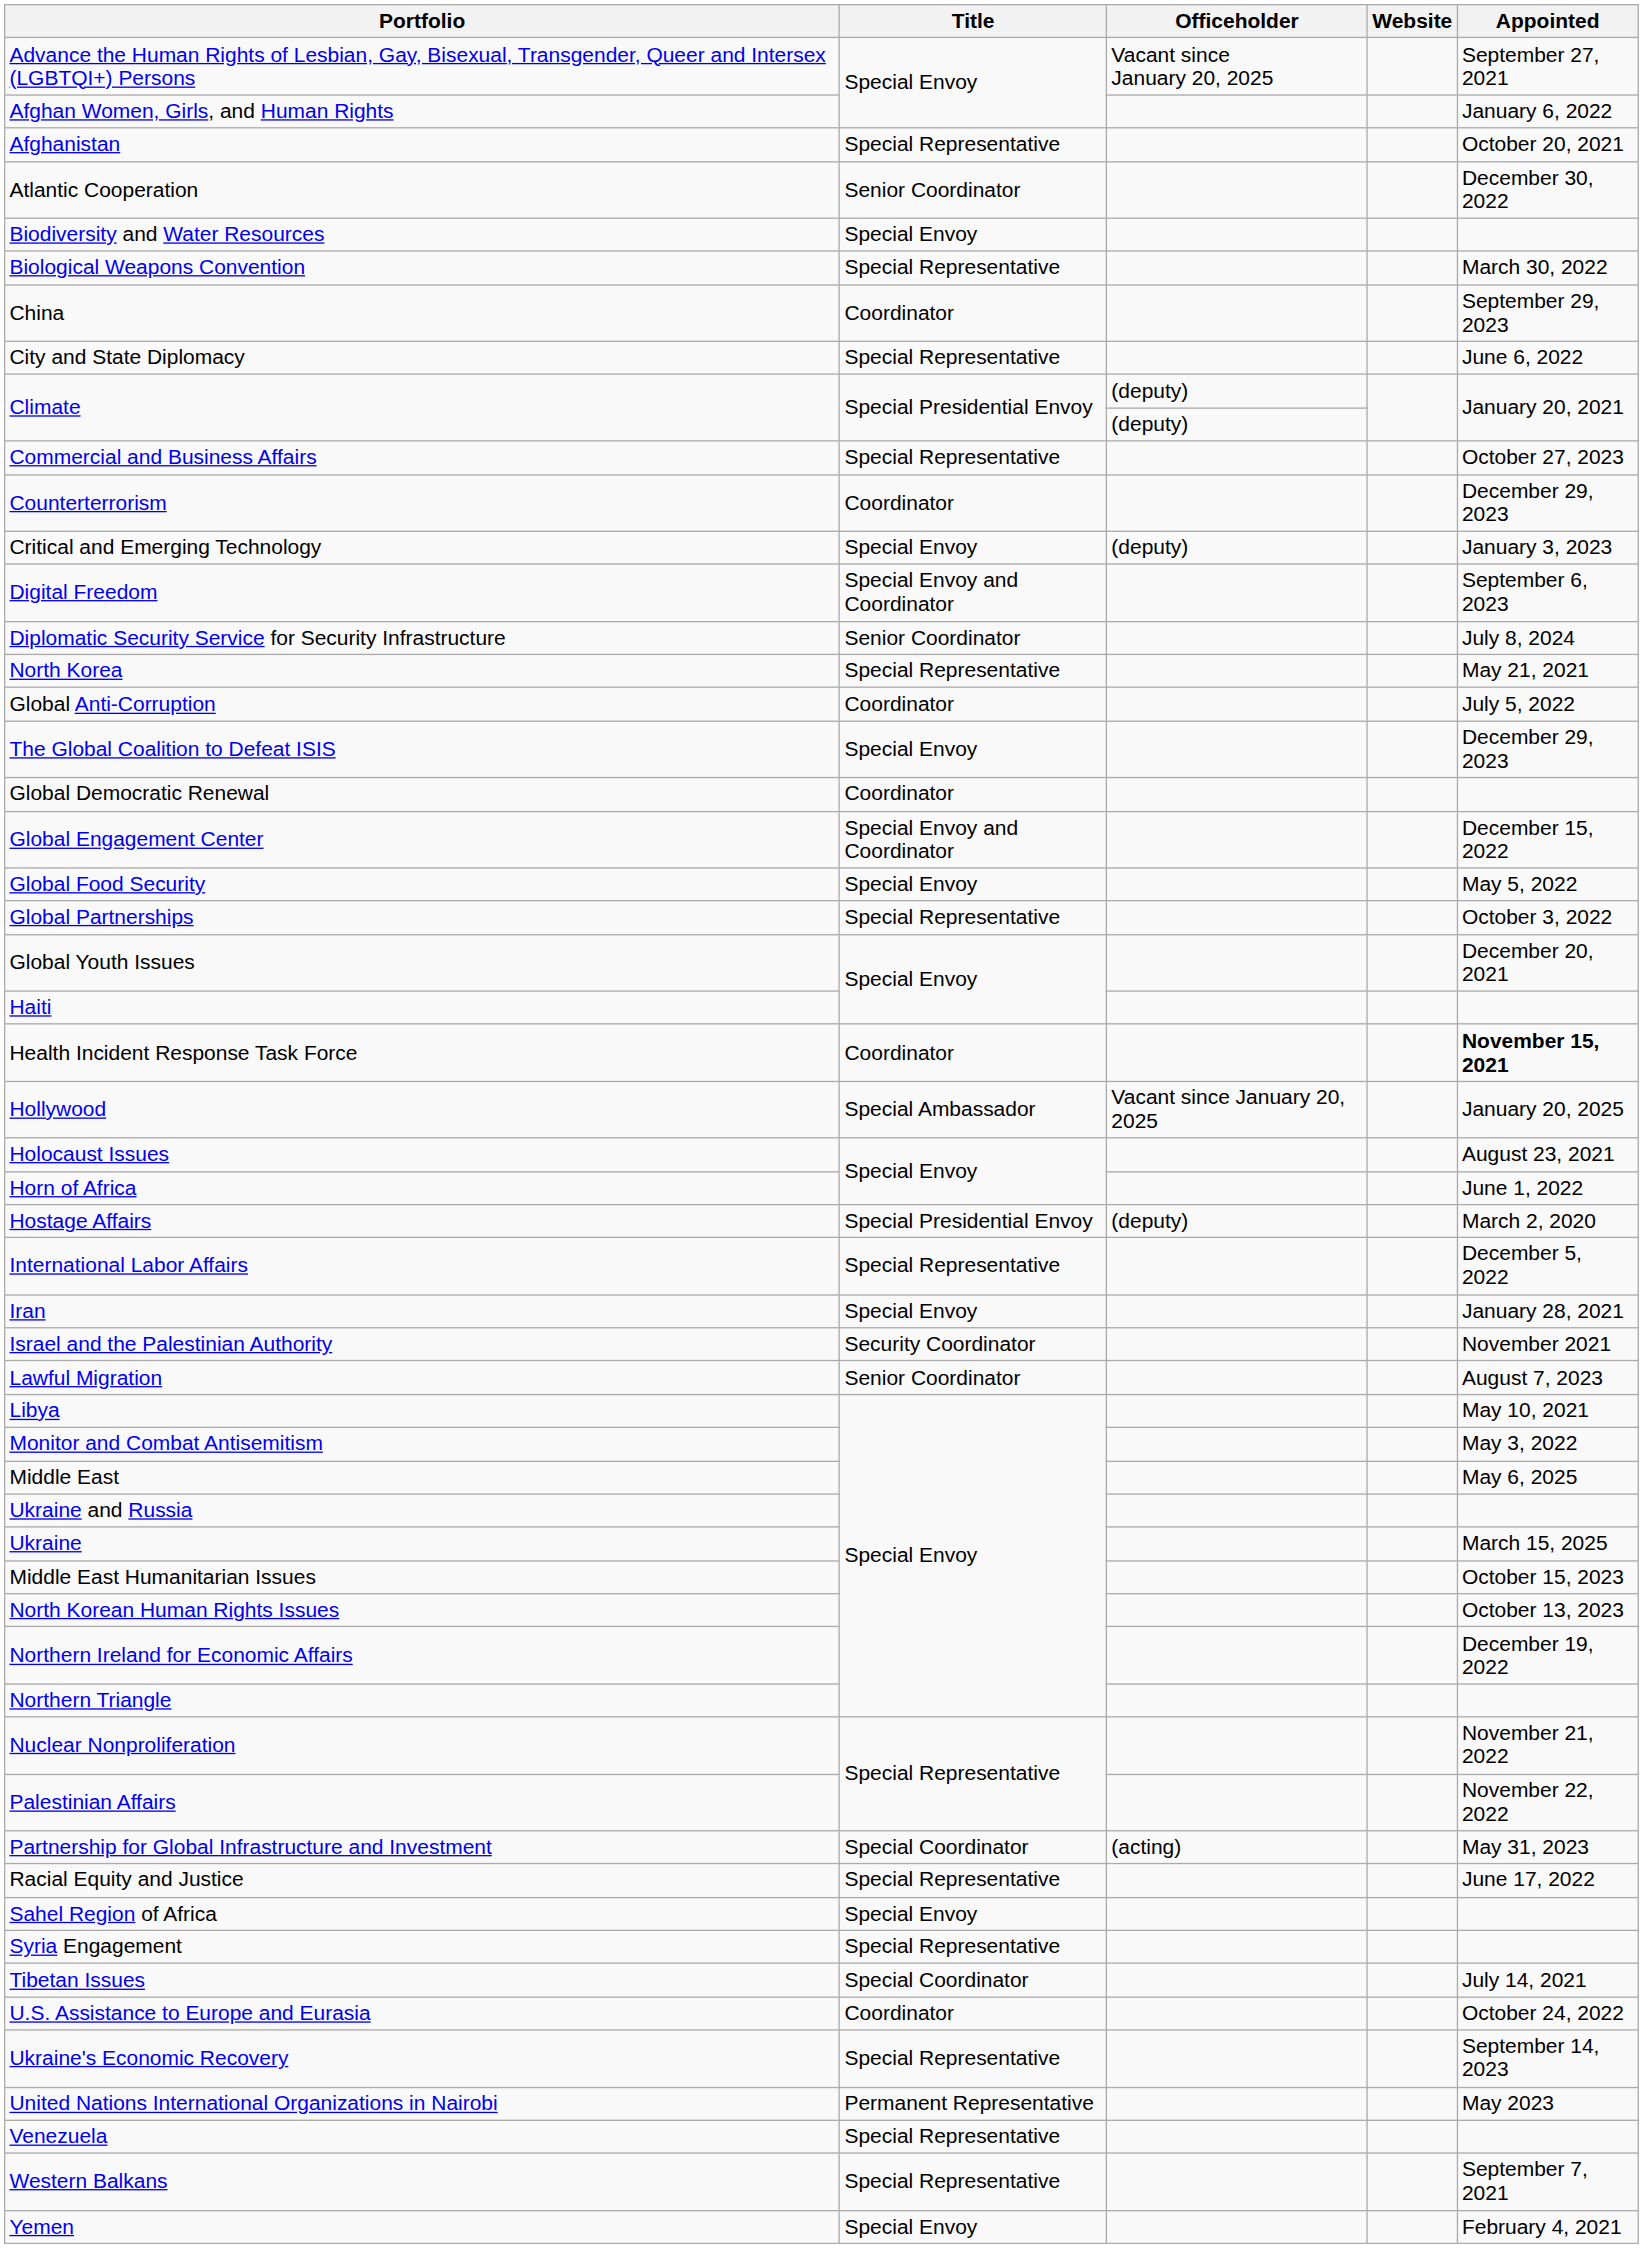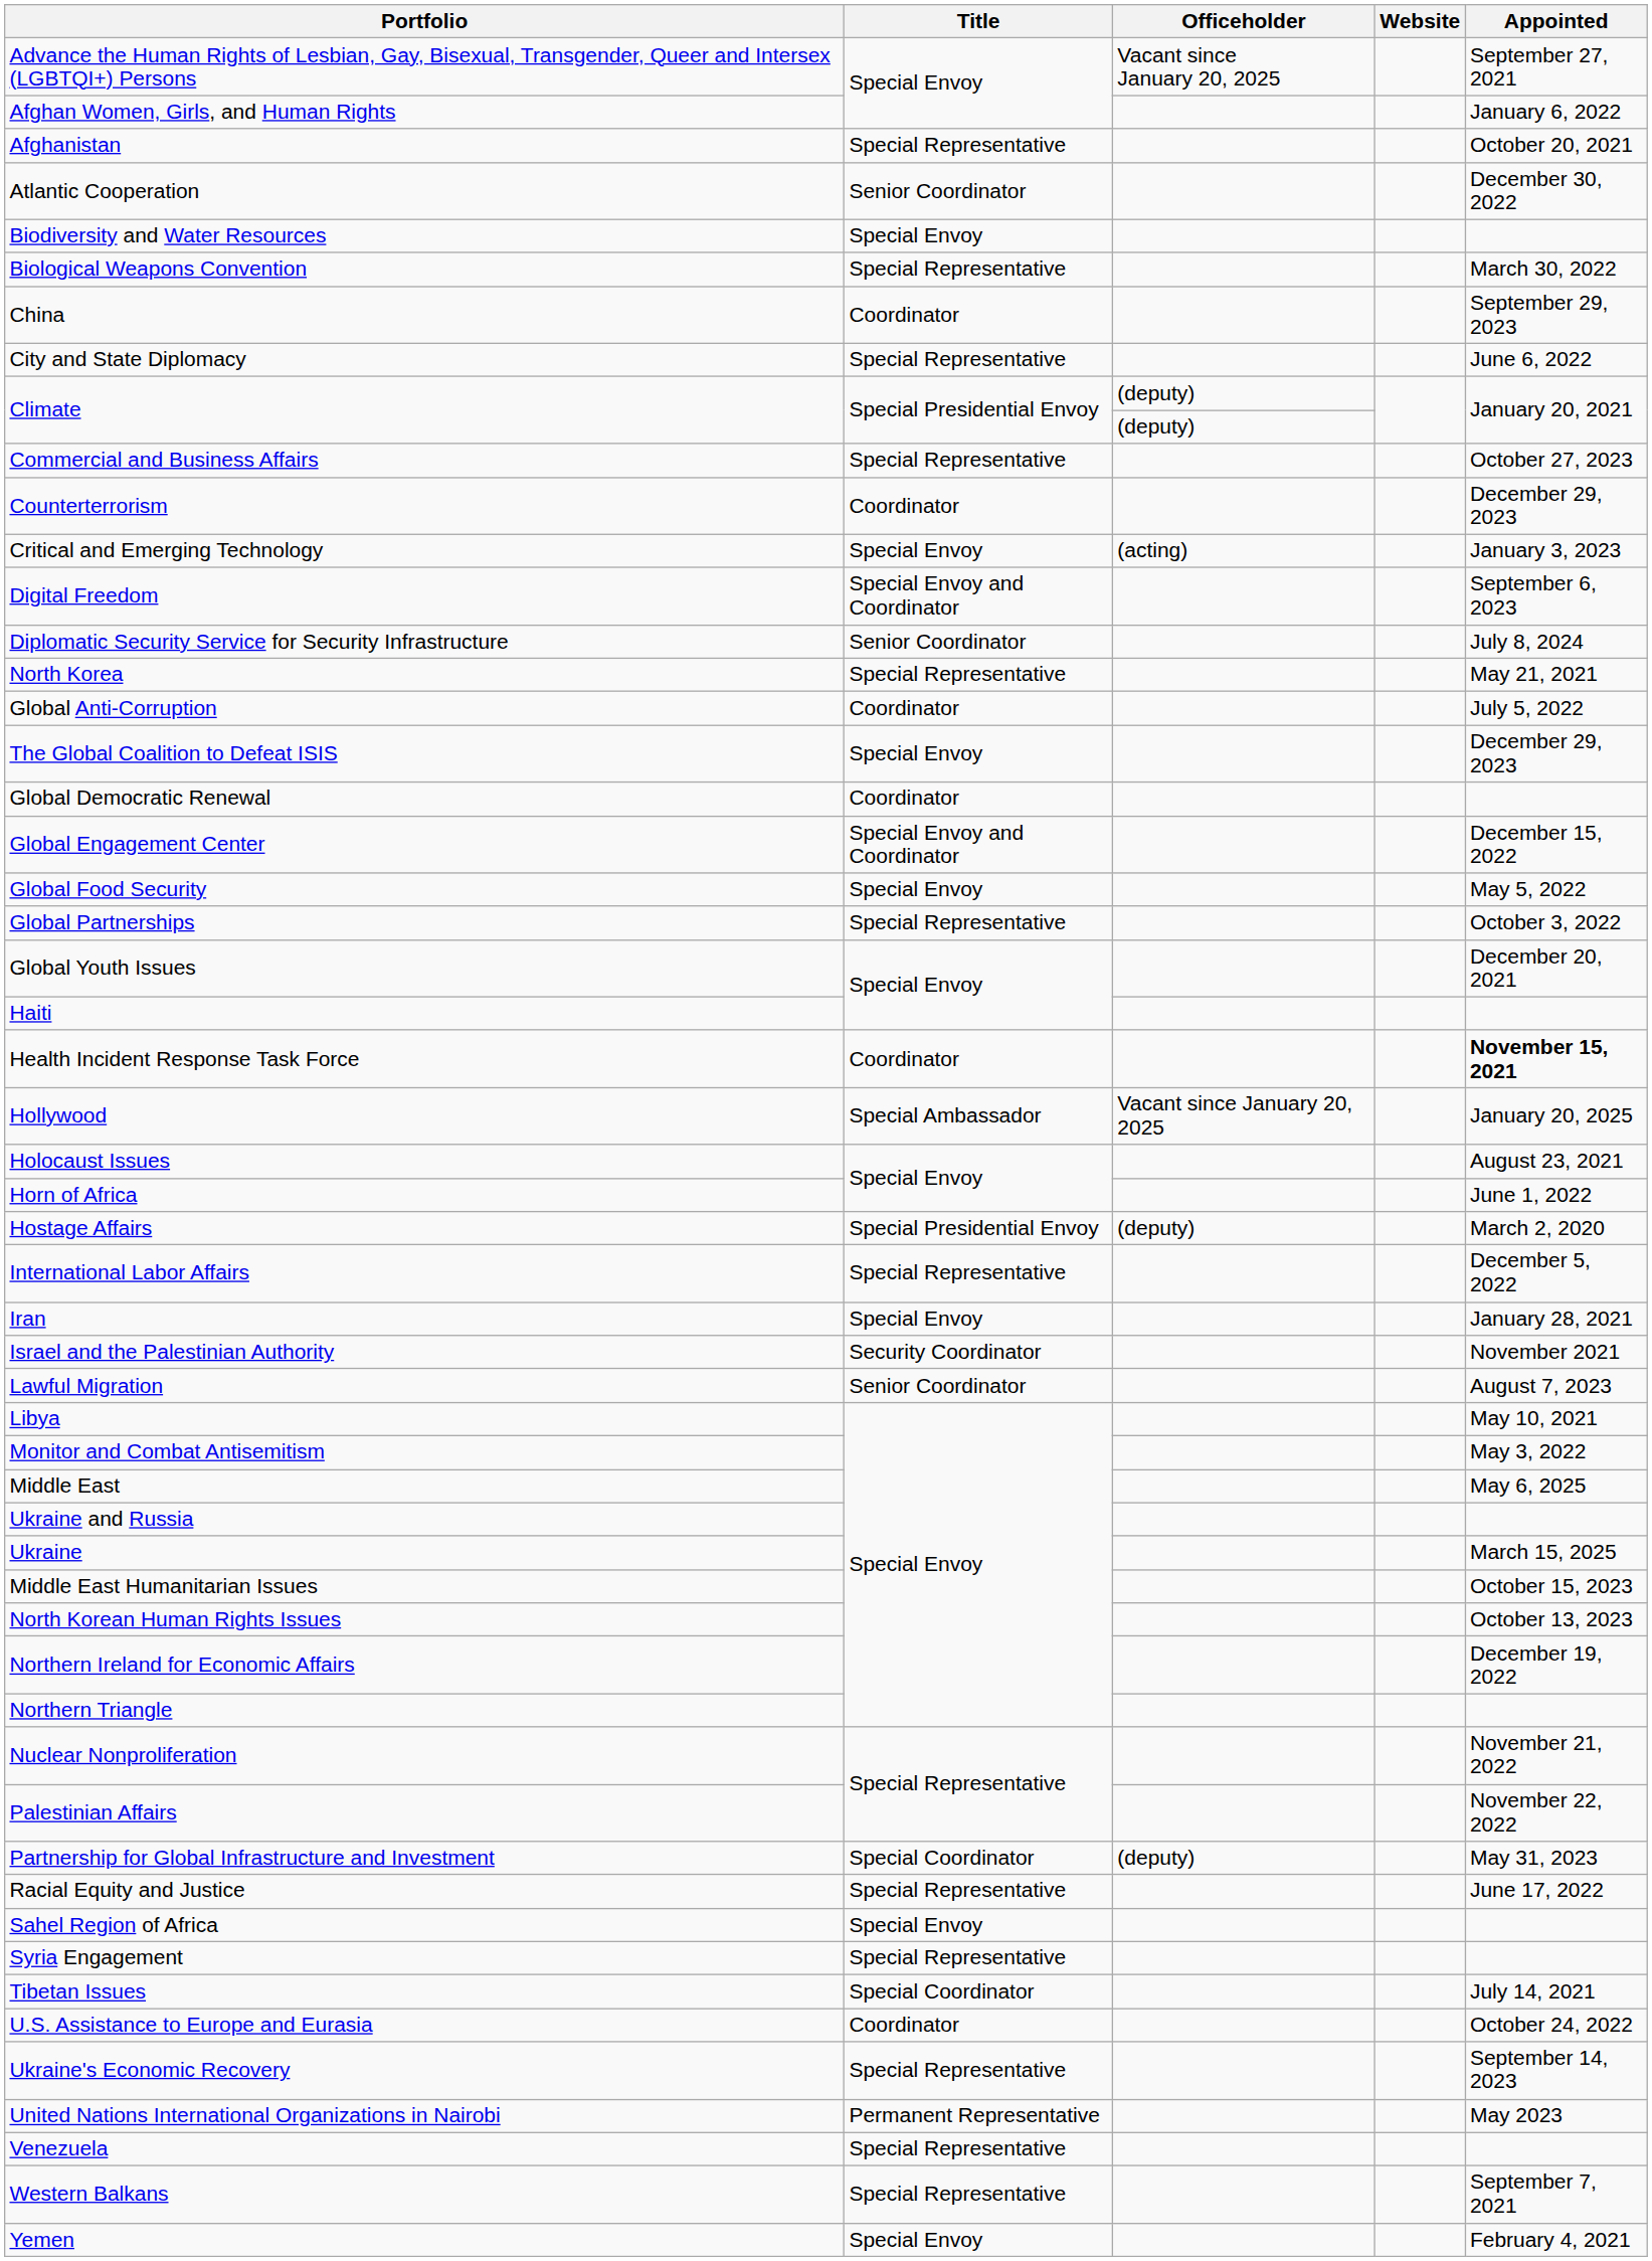Critical and Emerging Technology | Officeholder: (deputy) -> (acting)
Partnership for Global Infrastructure and Investment | Officeholder: (acting) -> (deputy)
